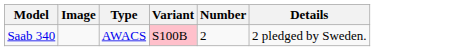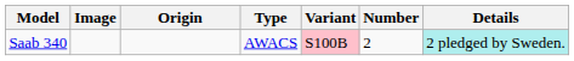+ column: Origin
Saab 340 | Details: no background -> paleturquoise background
